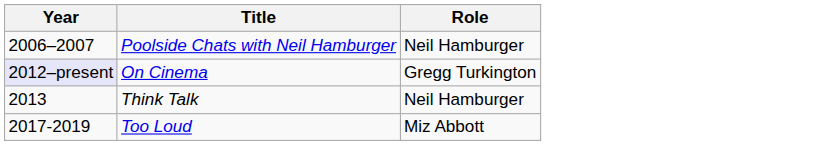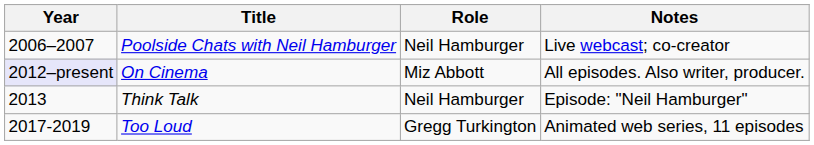+ column: Notes | Live webcast; co-creator | All episodes. Also writer, producer. | Episode: "Neil Hamburger" | Animated web series, 11 episodes
On Cinema | Role: Gregg Turkington -> Miz Abbott
Too Loud | Role: Miz Abbott -> Gregg Turkington
